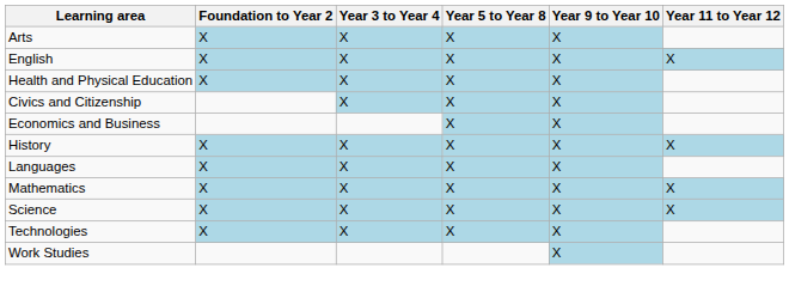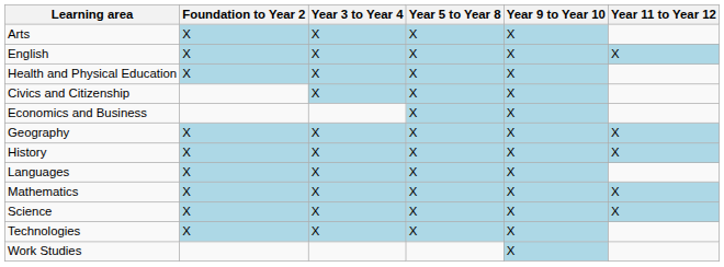+ row: Geography | X | X | X | X | X
